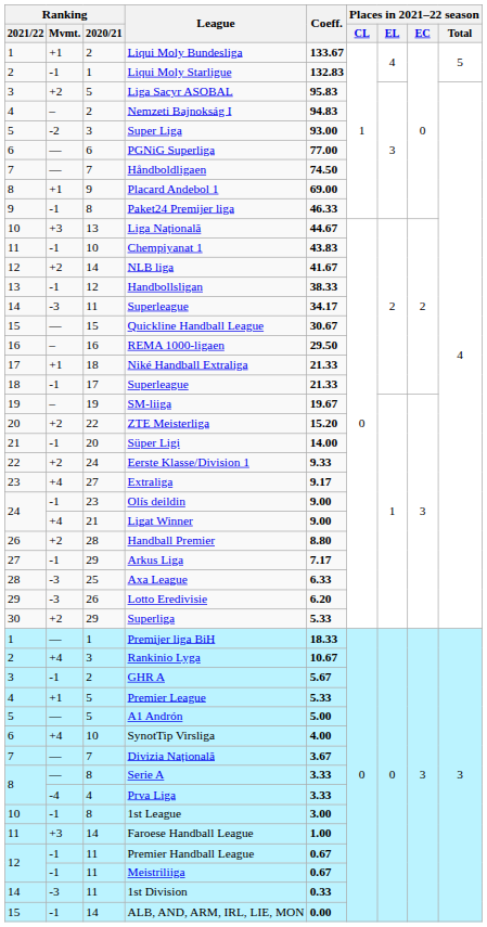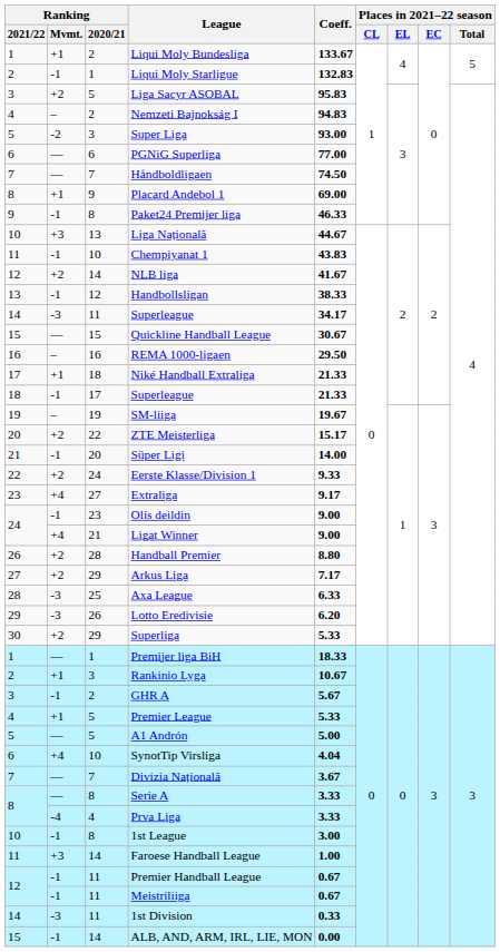ZTE Meisterliga | Coeff.: 15.20 -> 15.17
Arkus Liga | Ranking / Mvmt.: -1 -> +2
Rankinio Lyga | Ranking / Mvmt.: +4 -> +1
SynotTip Virsliga | Coeff.: 4.00 -> 4.04
